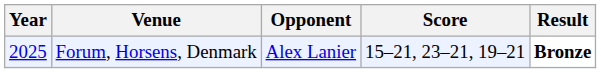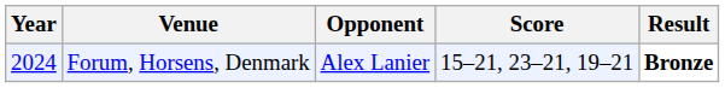Forum, Horsens, Denmark | Year: 2025 -> 2024
